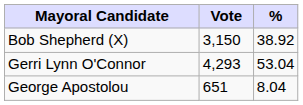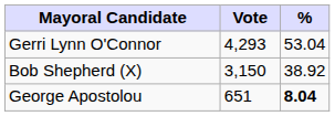rows swapped: Gerri Lynn O'Connor <-> Bob Shepherd (X)
George Apostolou | %: normal -> bold
